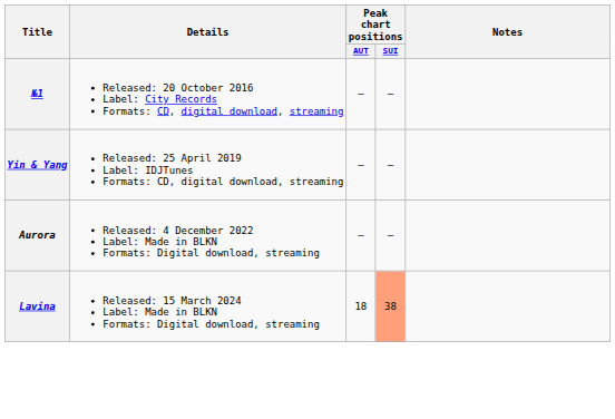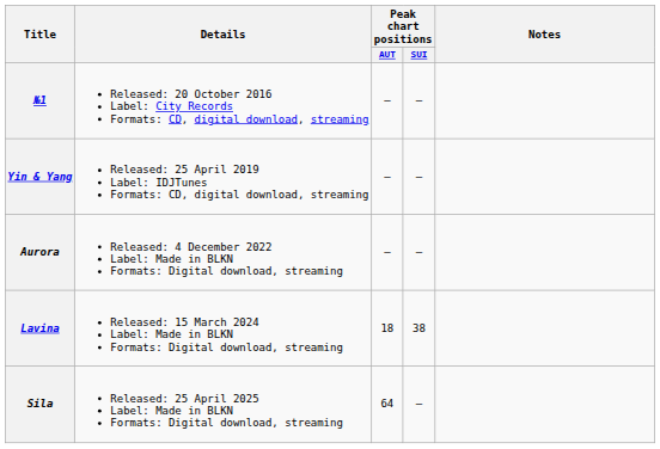Lavina | Peak chart positions / SUI: lightsalmon background -> no background
+ row: Sila | Released: 25 April 2025 Label: Made in BLKN Formats: Digital download, streaming | 64 | —
